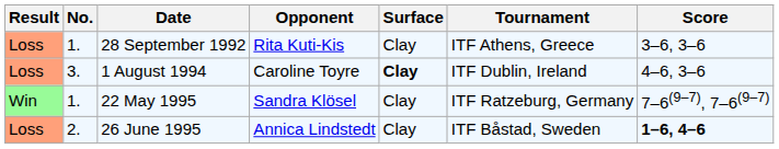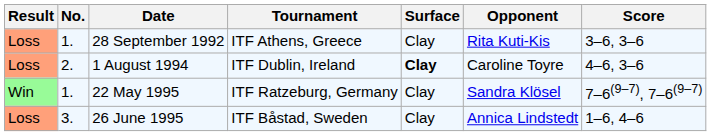columns swapped: Tournament <-> Opponent
1 August 1994 | No.: 3. -> 2.
26 June 1995 | No.: 2. -> 3.
26 June 1995 | Score: bold -> normal
